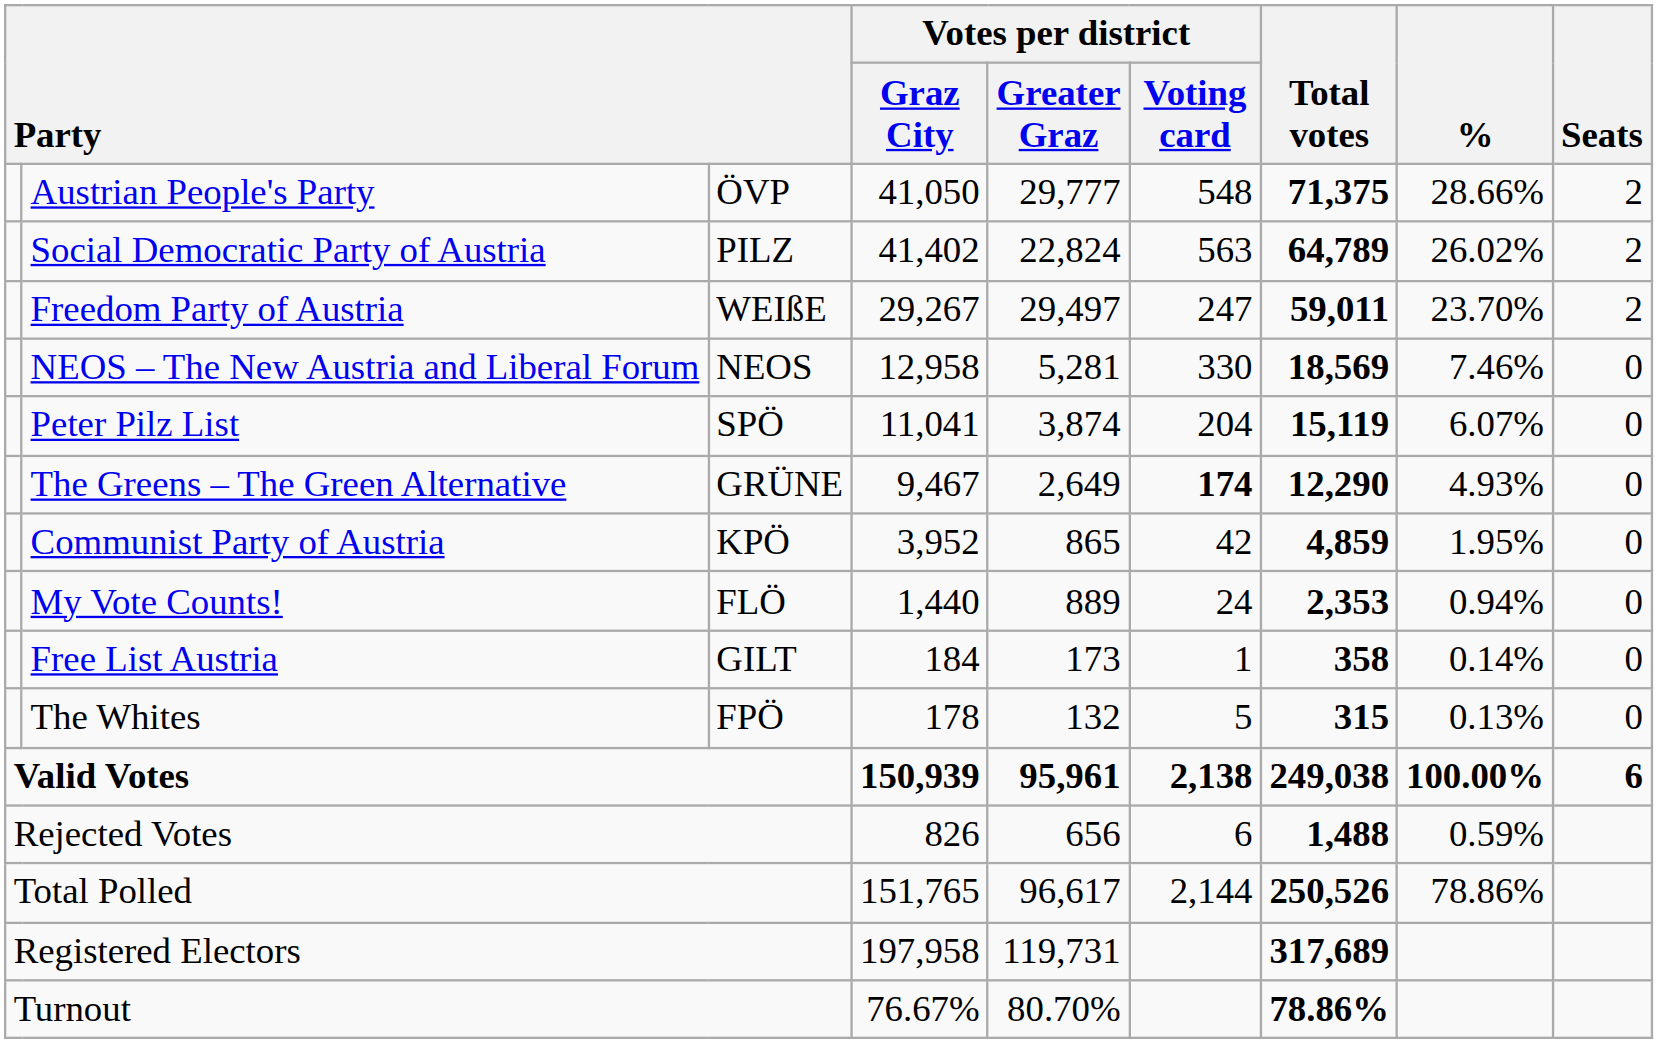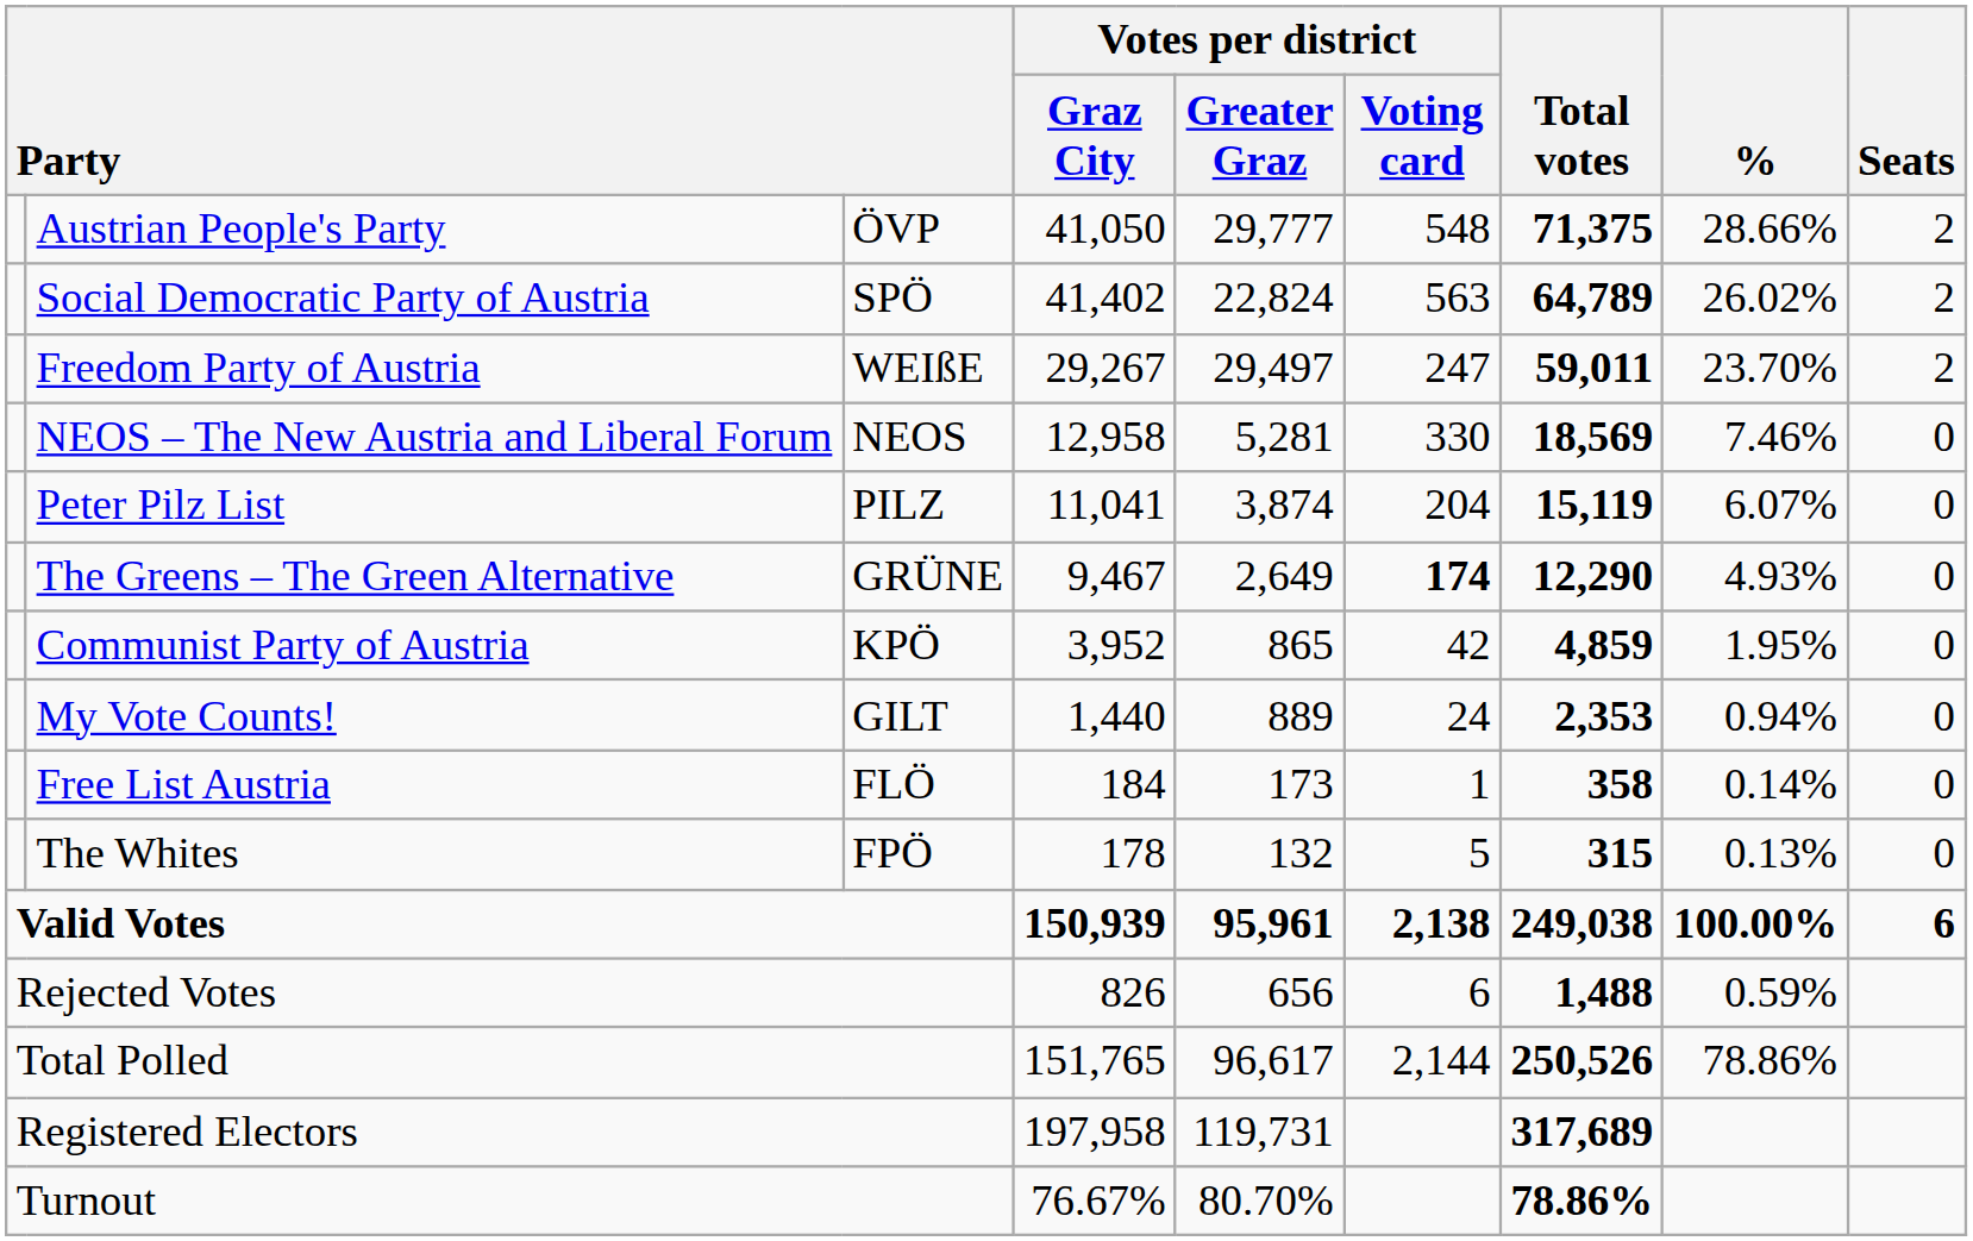Social Democratic Party of Austria | column 3: PILZ -> SPÖ
Peter Pilz List | column 3: SPÖ -> PILZ
My Vote Counts! | column 3: FLÖ -> GILT
Free List Austria | column 3: GILT -> FLÖ
